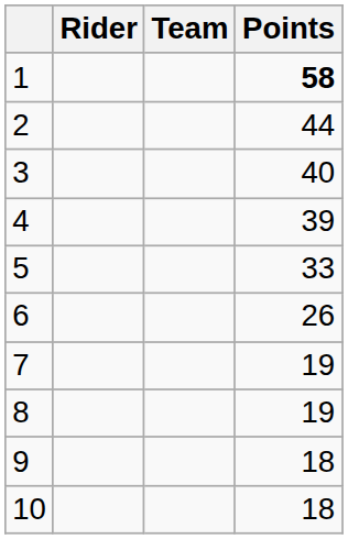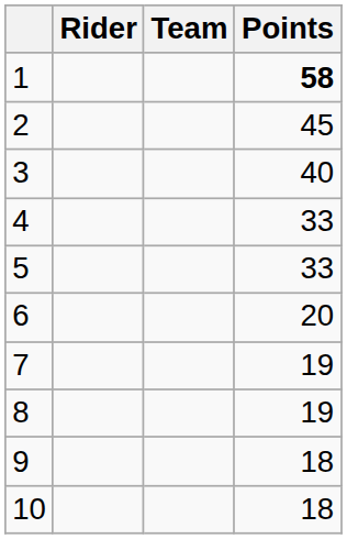2 | Points: 44 -> 45
4 | Points: 39 -> 33
6 | Points: 26 -> 20
